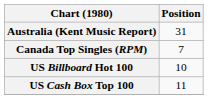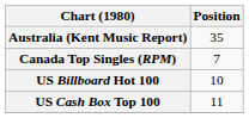Australia (Kent Music Report) | Position: 31 -> 35
